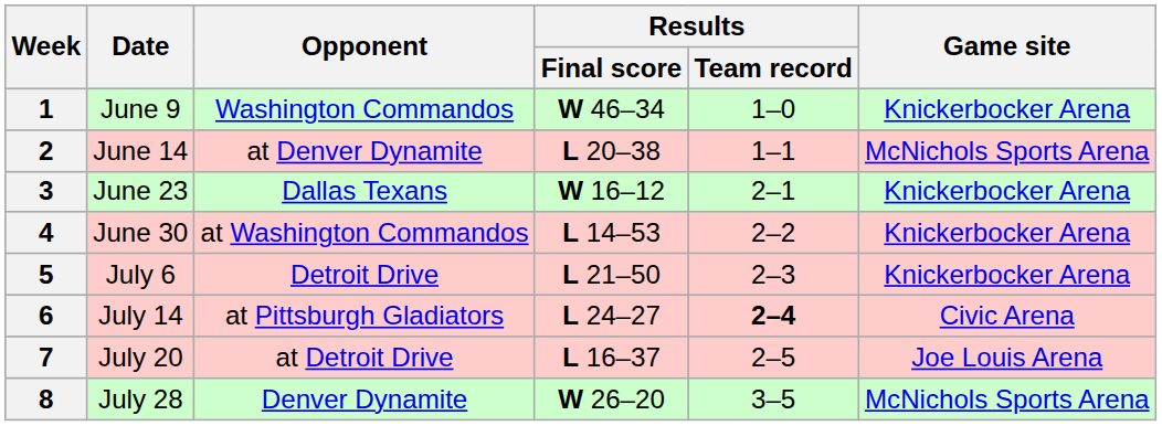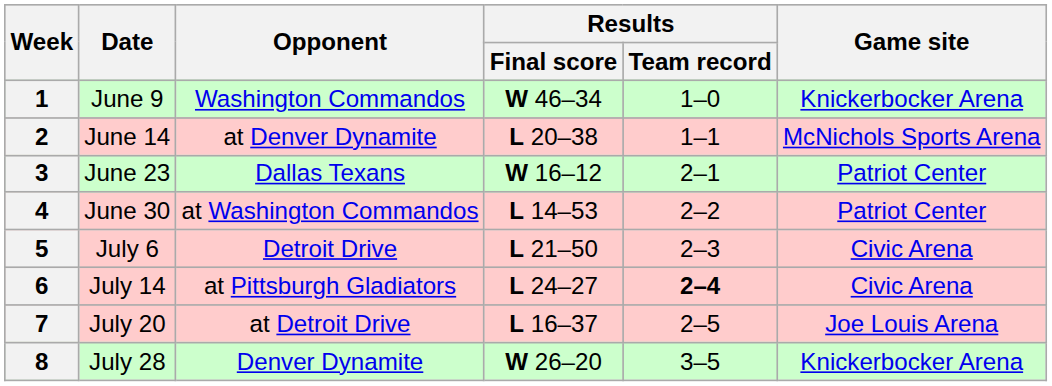3 | Game site: Knickerbocker Arena -> Patriot Center
4 | Game site: Knickerbocker Arena -> Patriot Center
5 | Game site: Knickerbocker Arena -> Civic Arena
8 | Game site: McNichols Sports Arena -> Knickerbocker Arena
